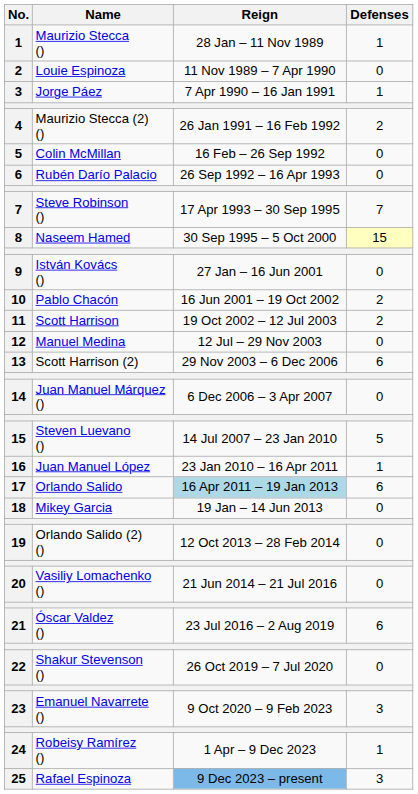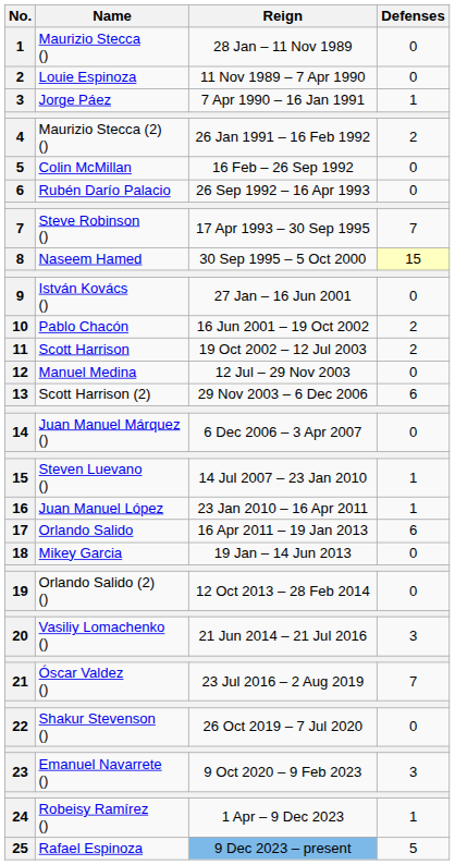Maurizio Stecca () | Defenses: 1 -> 0
Steven Luevano () | Defenses: 5 -> 1
Orlando Salido | Reign: lightblue background -> no background
Vasiliy Lomachenko () | Defenses: 0 -> 3
Óscar Valdez () | Defenses: 6 -> 7
Rafael Espinoza | Defenses: 3 -> 5
